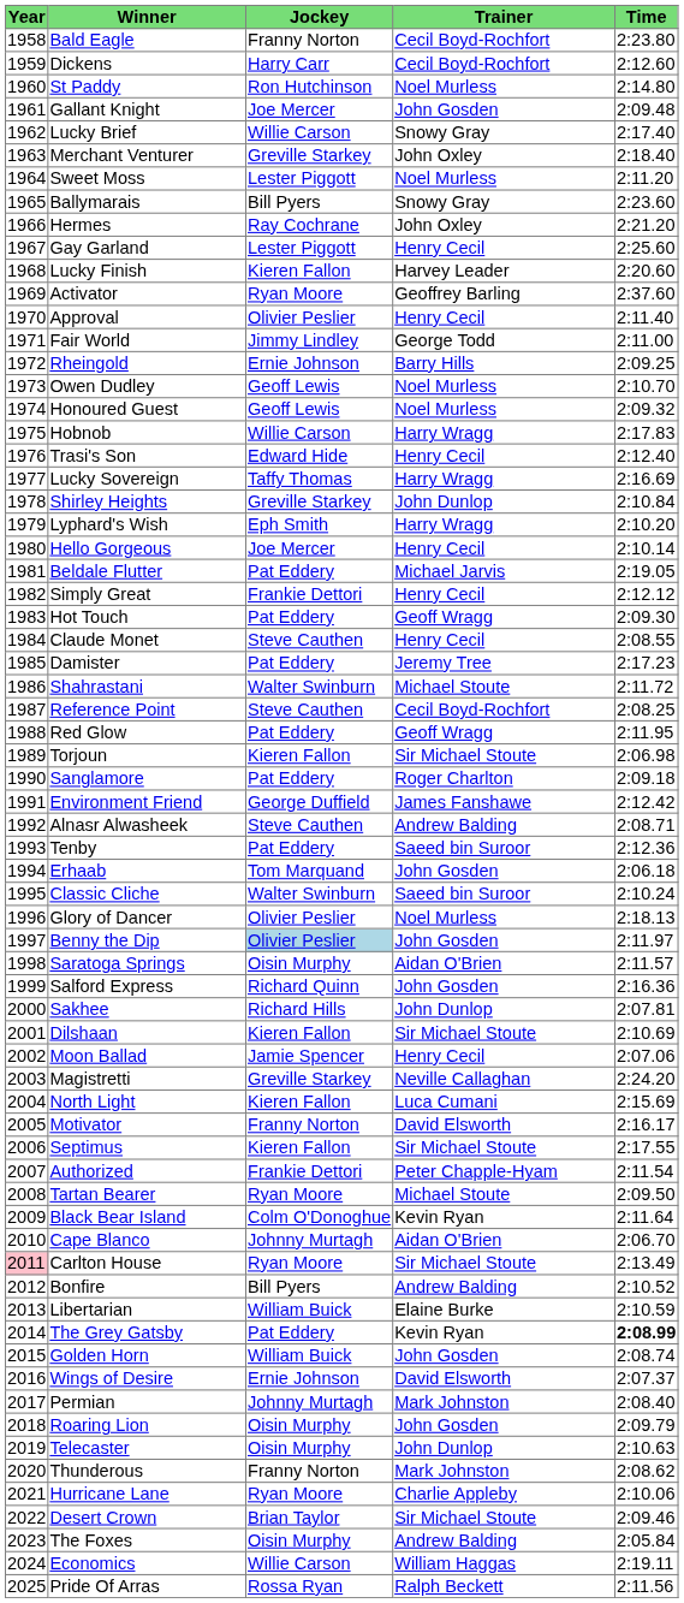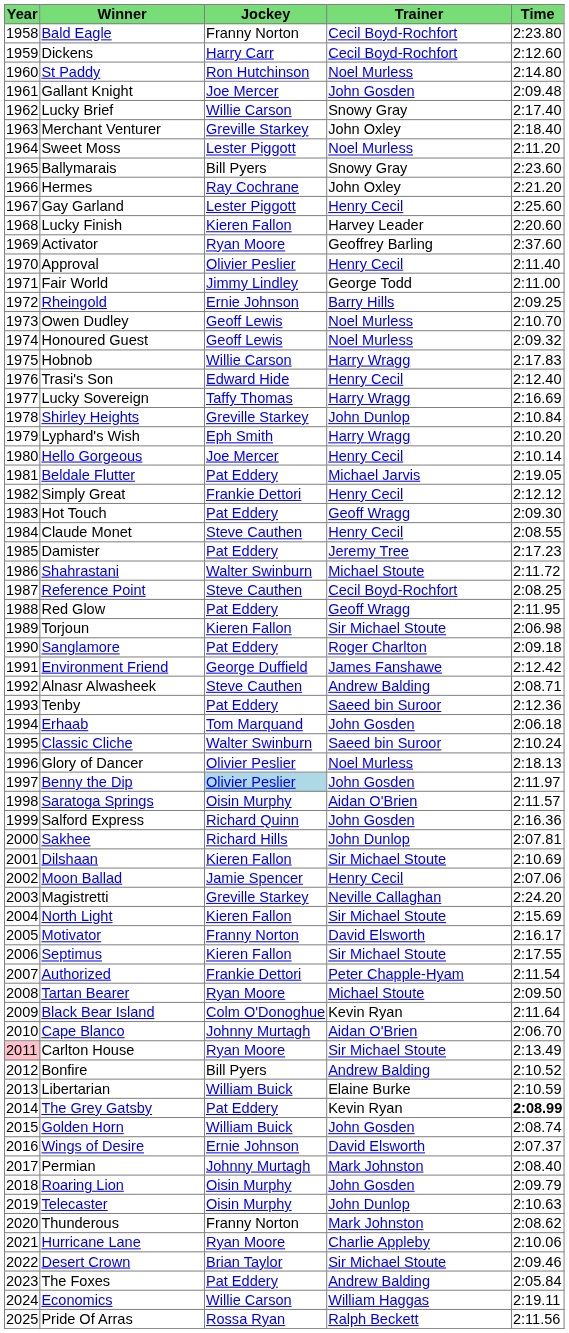North Light | Trainer: Luca Cumani -> Sir Michael Stoute
The Foxes | Jockey: Oisin Murphy -> Pat Eddery
